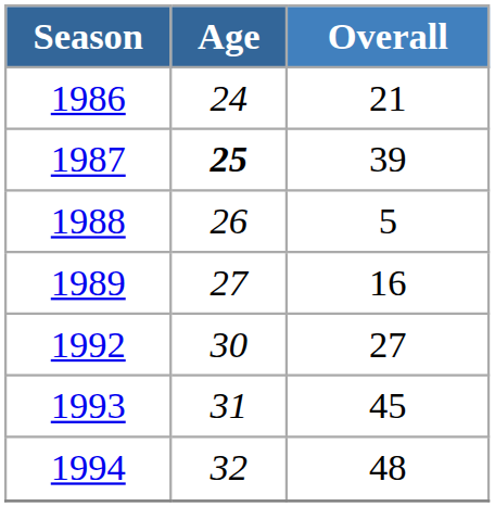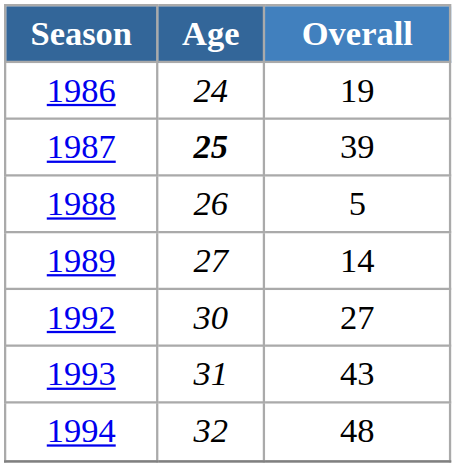1986 | Overall: 21 -> 19
1989 | Overall: 16 -> 14
1993 | Overall: 45 -> 43
